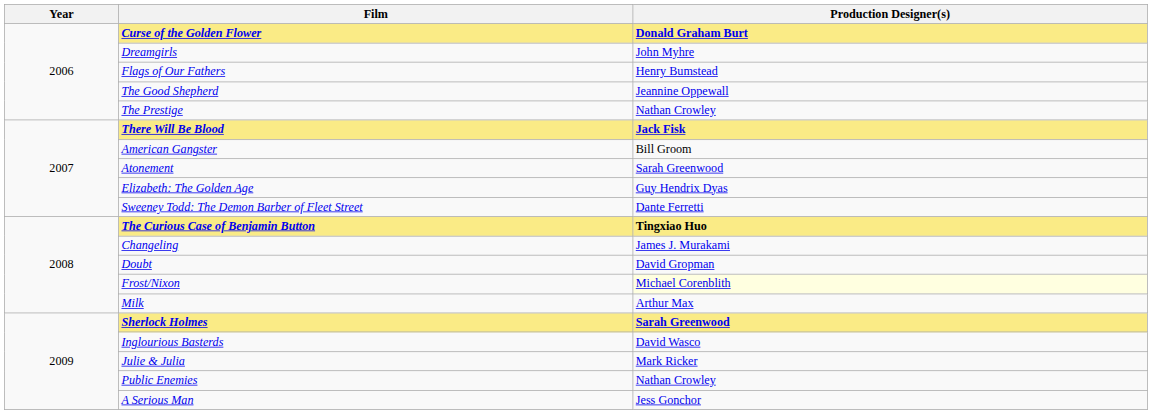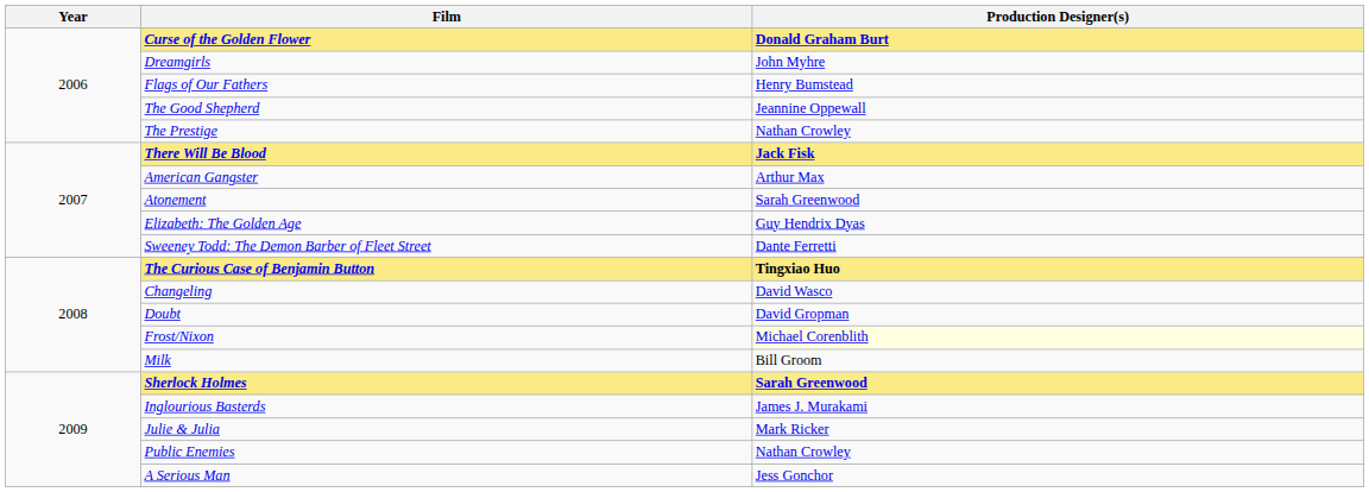American Gangster | Production Designer(s): Bill Groom -> Arthur Max
Changeling | Production Designer(s): James J. Murakami -> David Wasco
Milk | Production Designer(s): Arthur Max -> Bill Groom
Inglourious Basterds | Production Designer(s): David Wasco -> James J. Murakami
